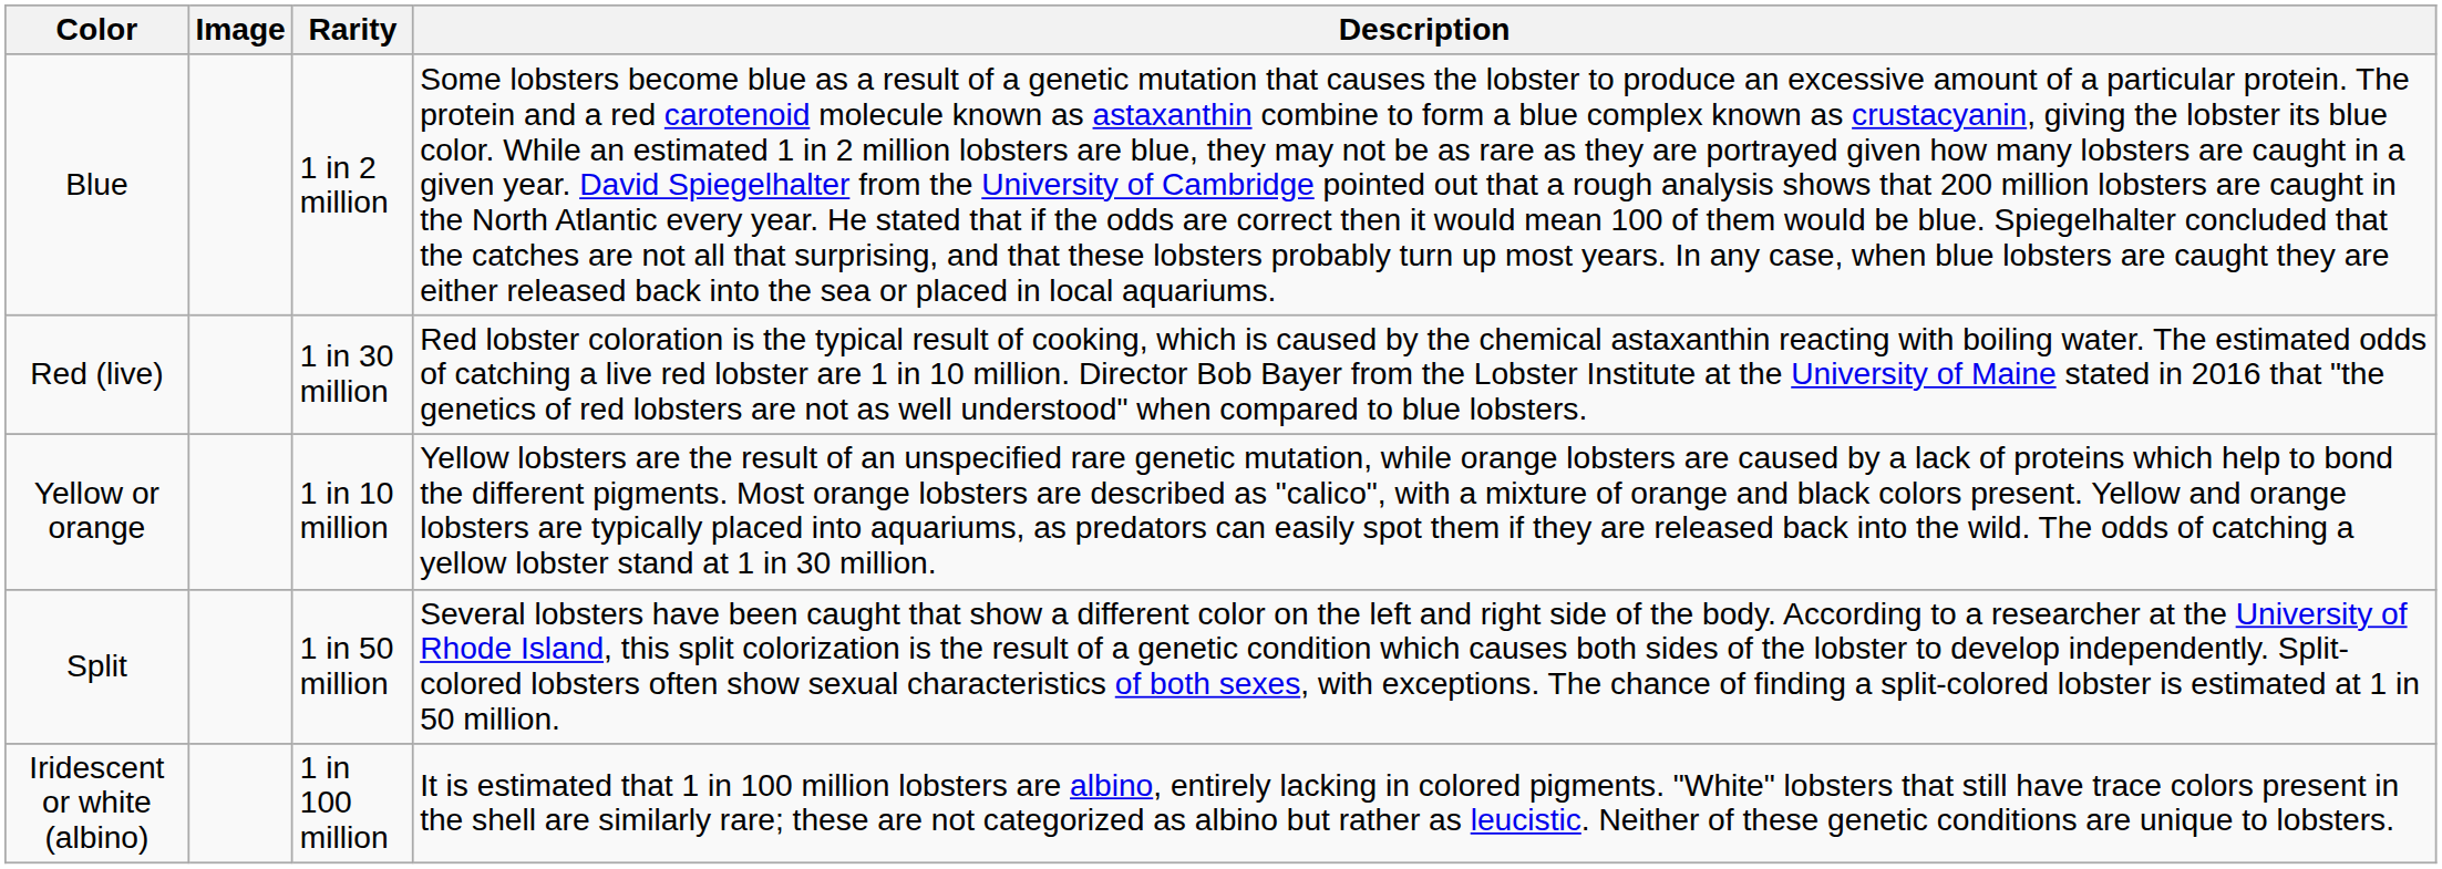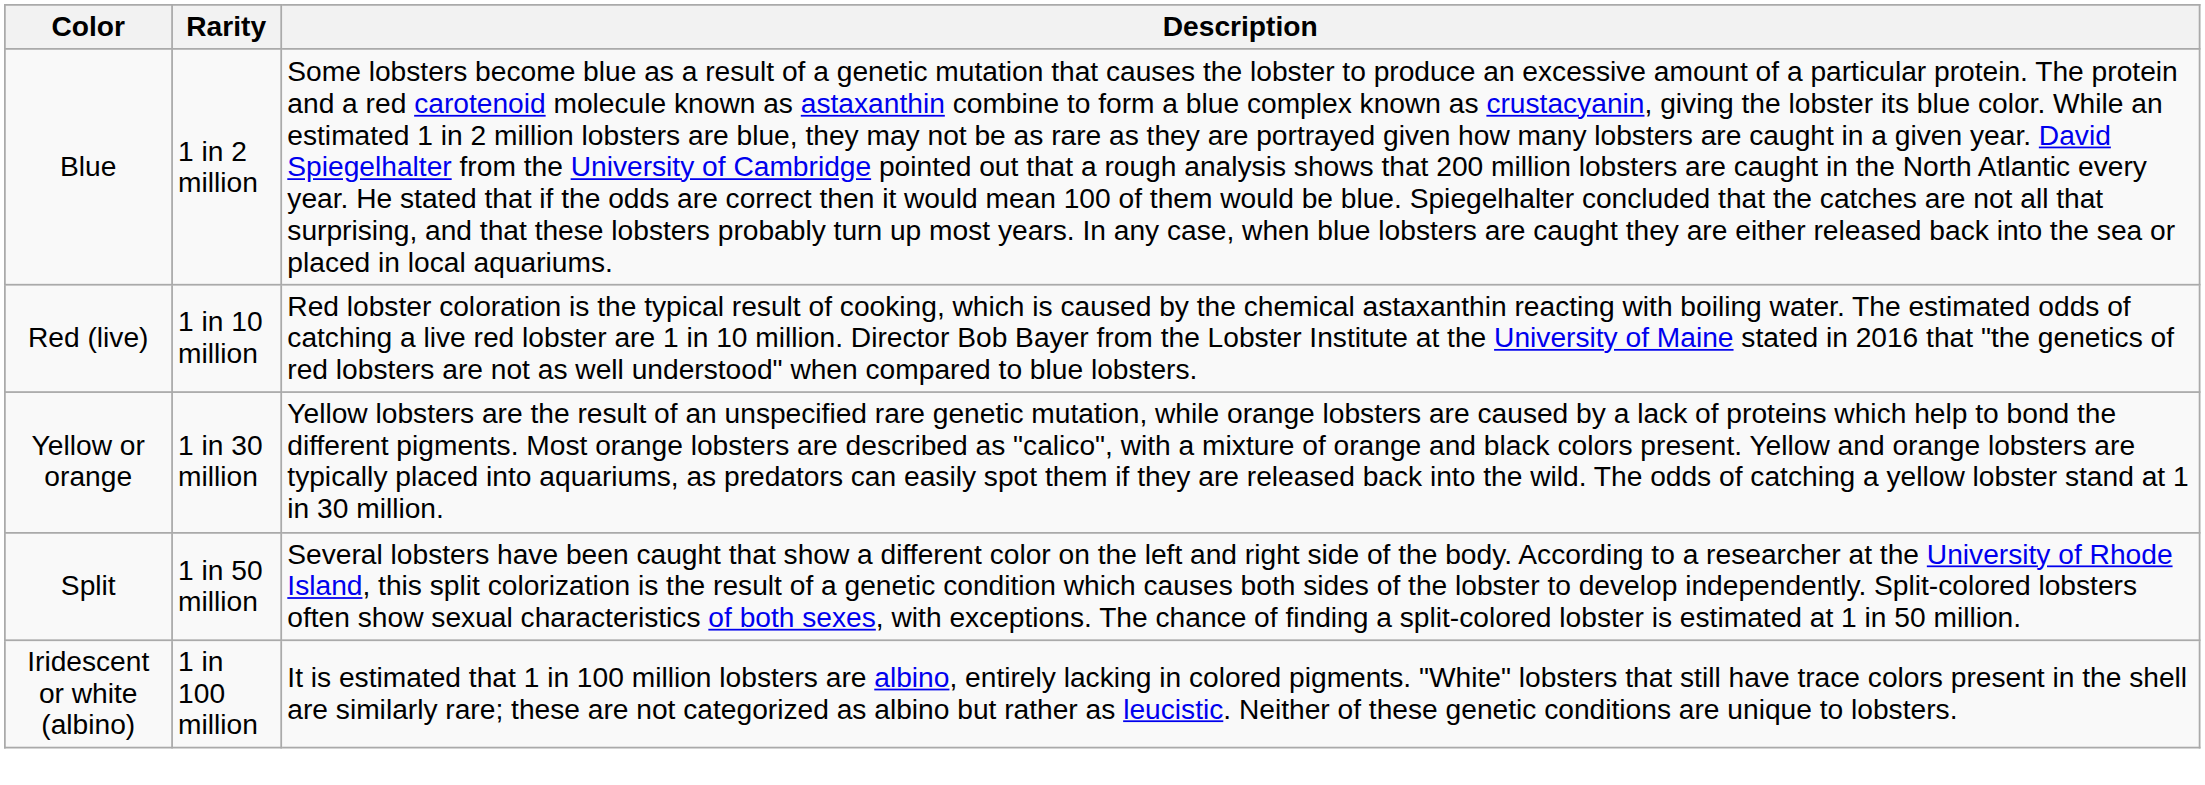- column: Image
Red (live) | Rarity: 1 in 30 million -> 1 in 10 million
Yellow or orange | Rarity: 1 in 10 million -> 1 in 30 million
